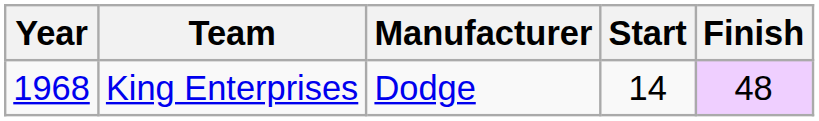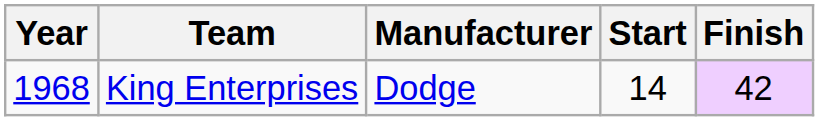King Enterprises | Finish: 48 -> 42
